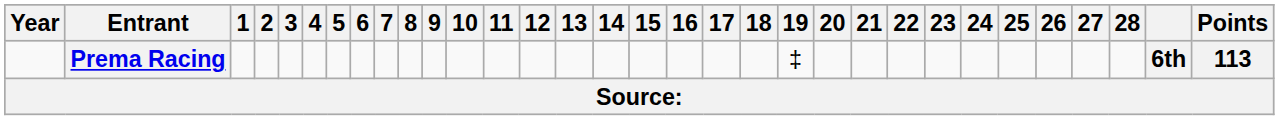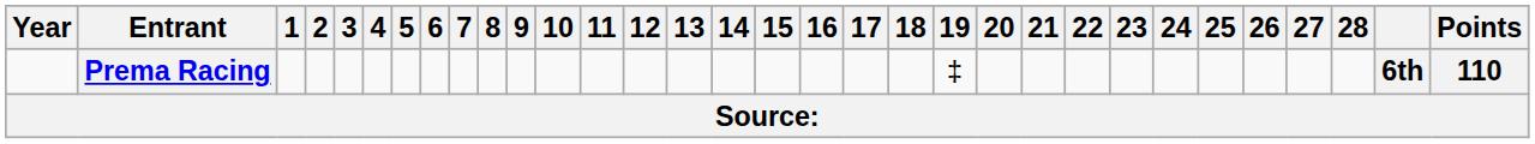Prema Racing | Points: 113 -> 110
